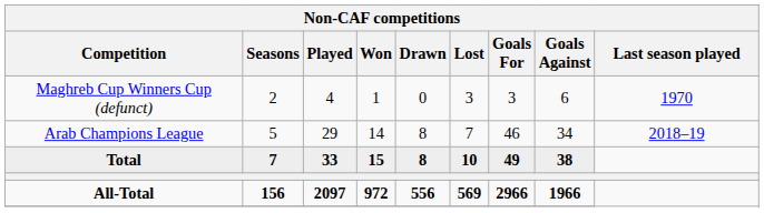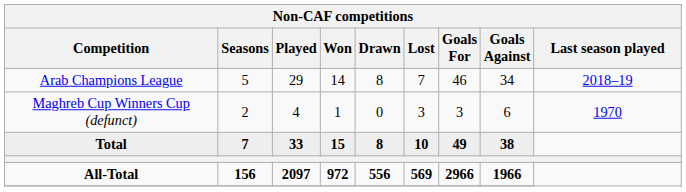rows swapped: Arab Champions League <-> Maghreb Cup Winners Cup (defunct)
